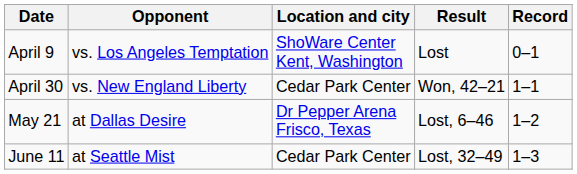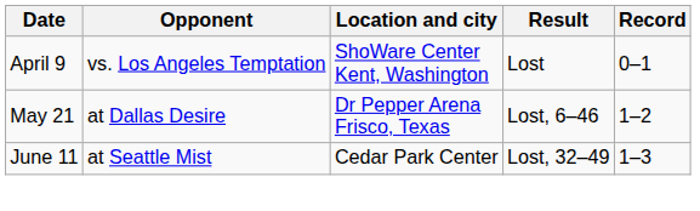- row: April 30 | vs. New England Liberty | Cedar Park Center | Won, 42–21 | 1–1
